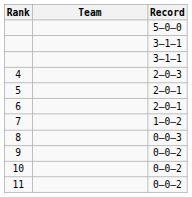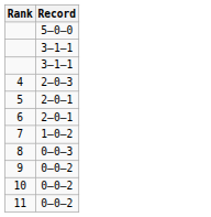- column: Team
